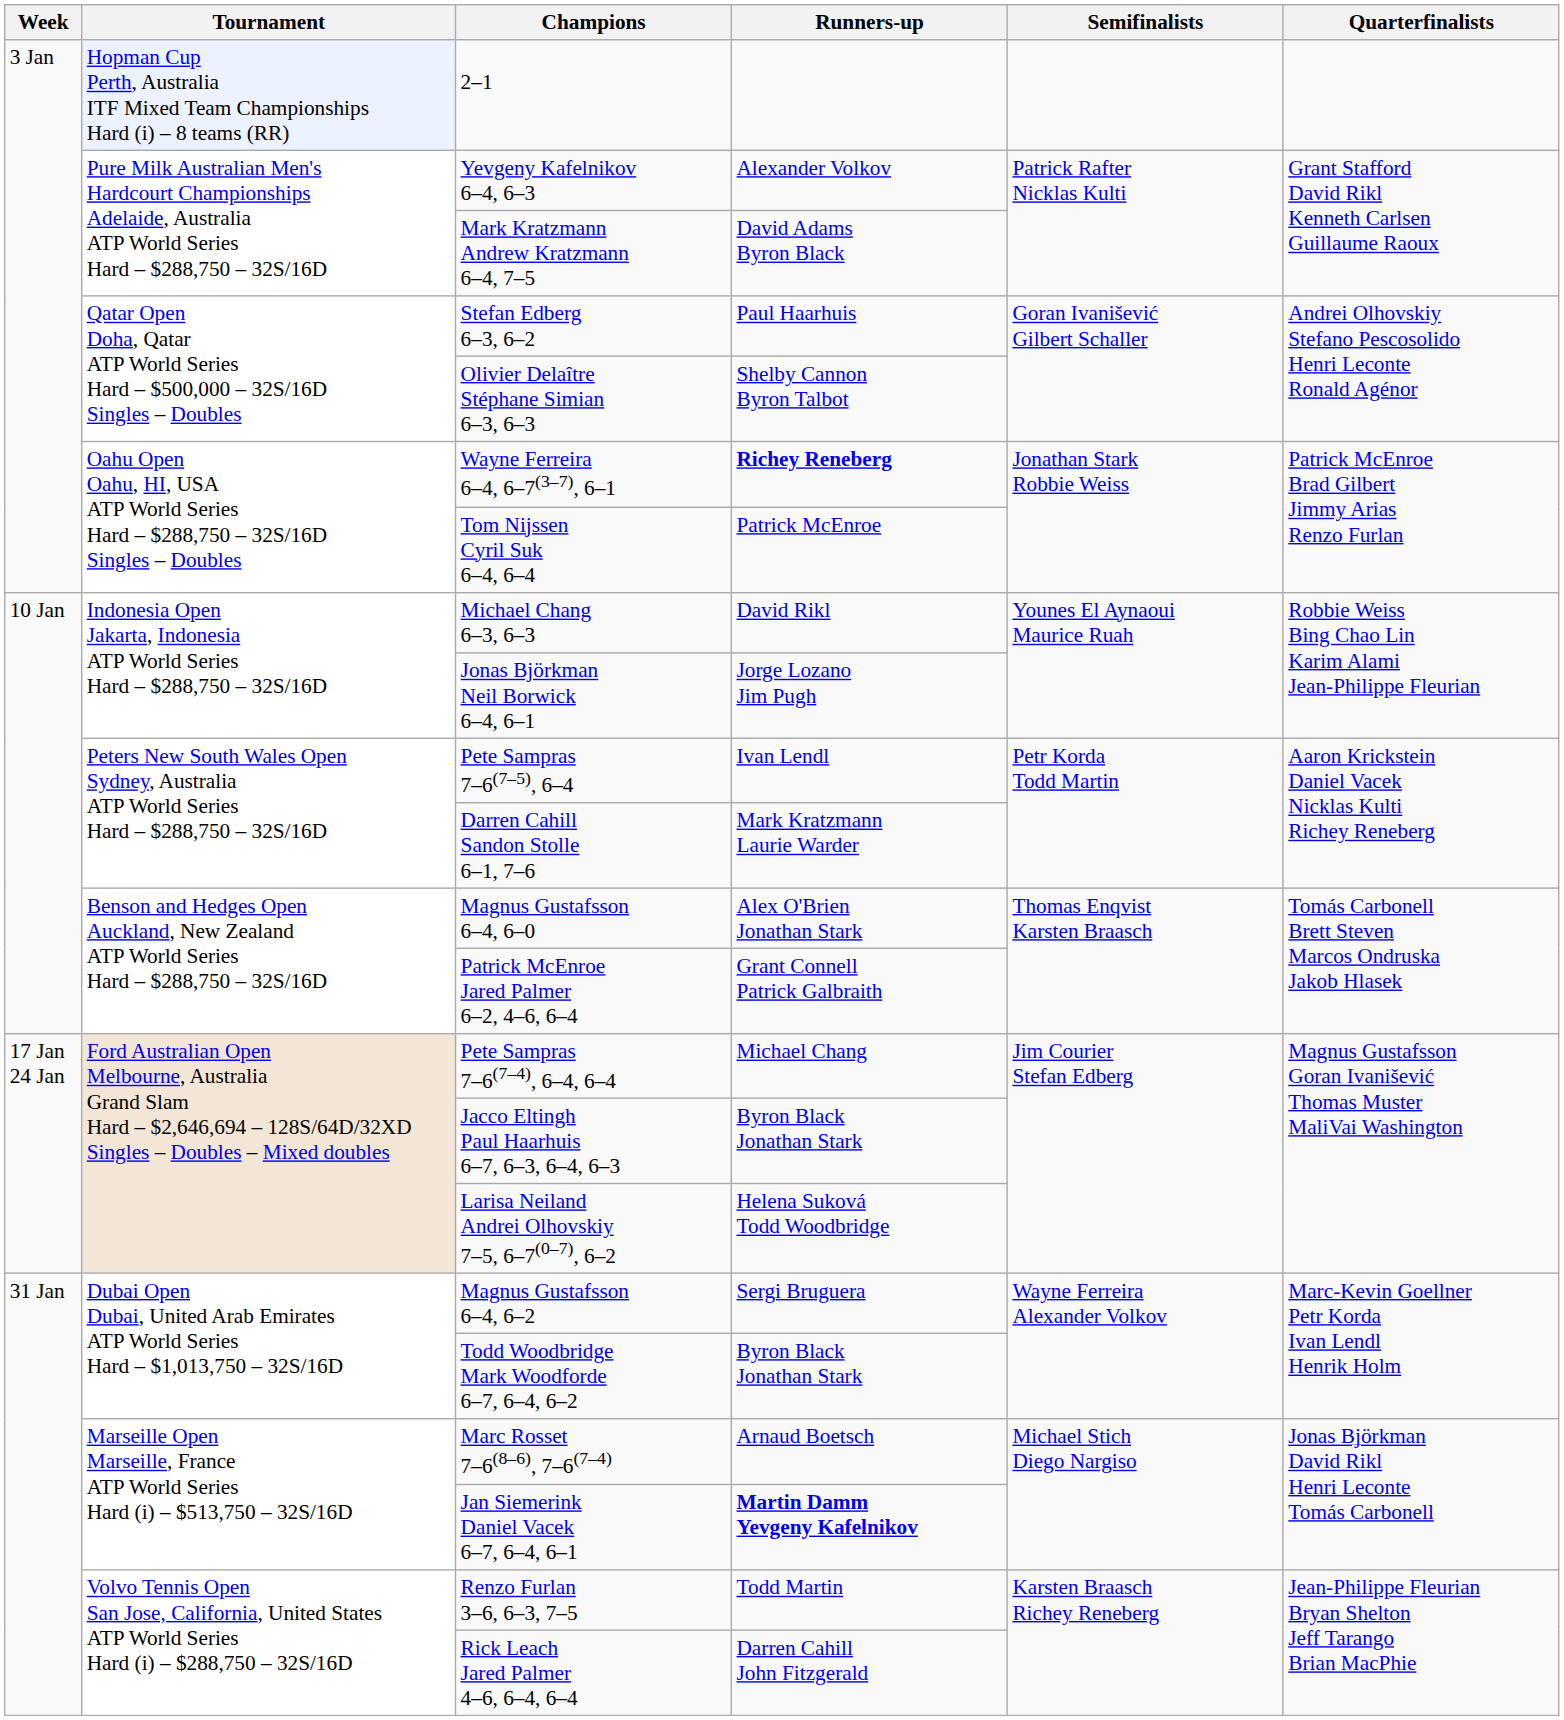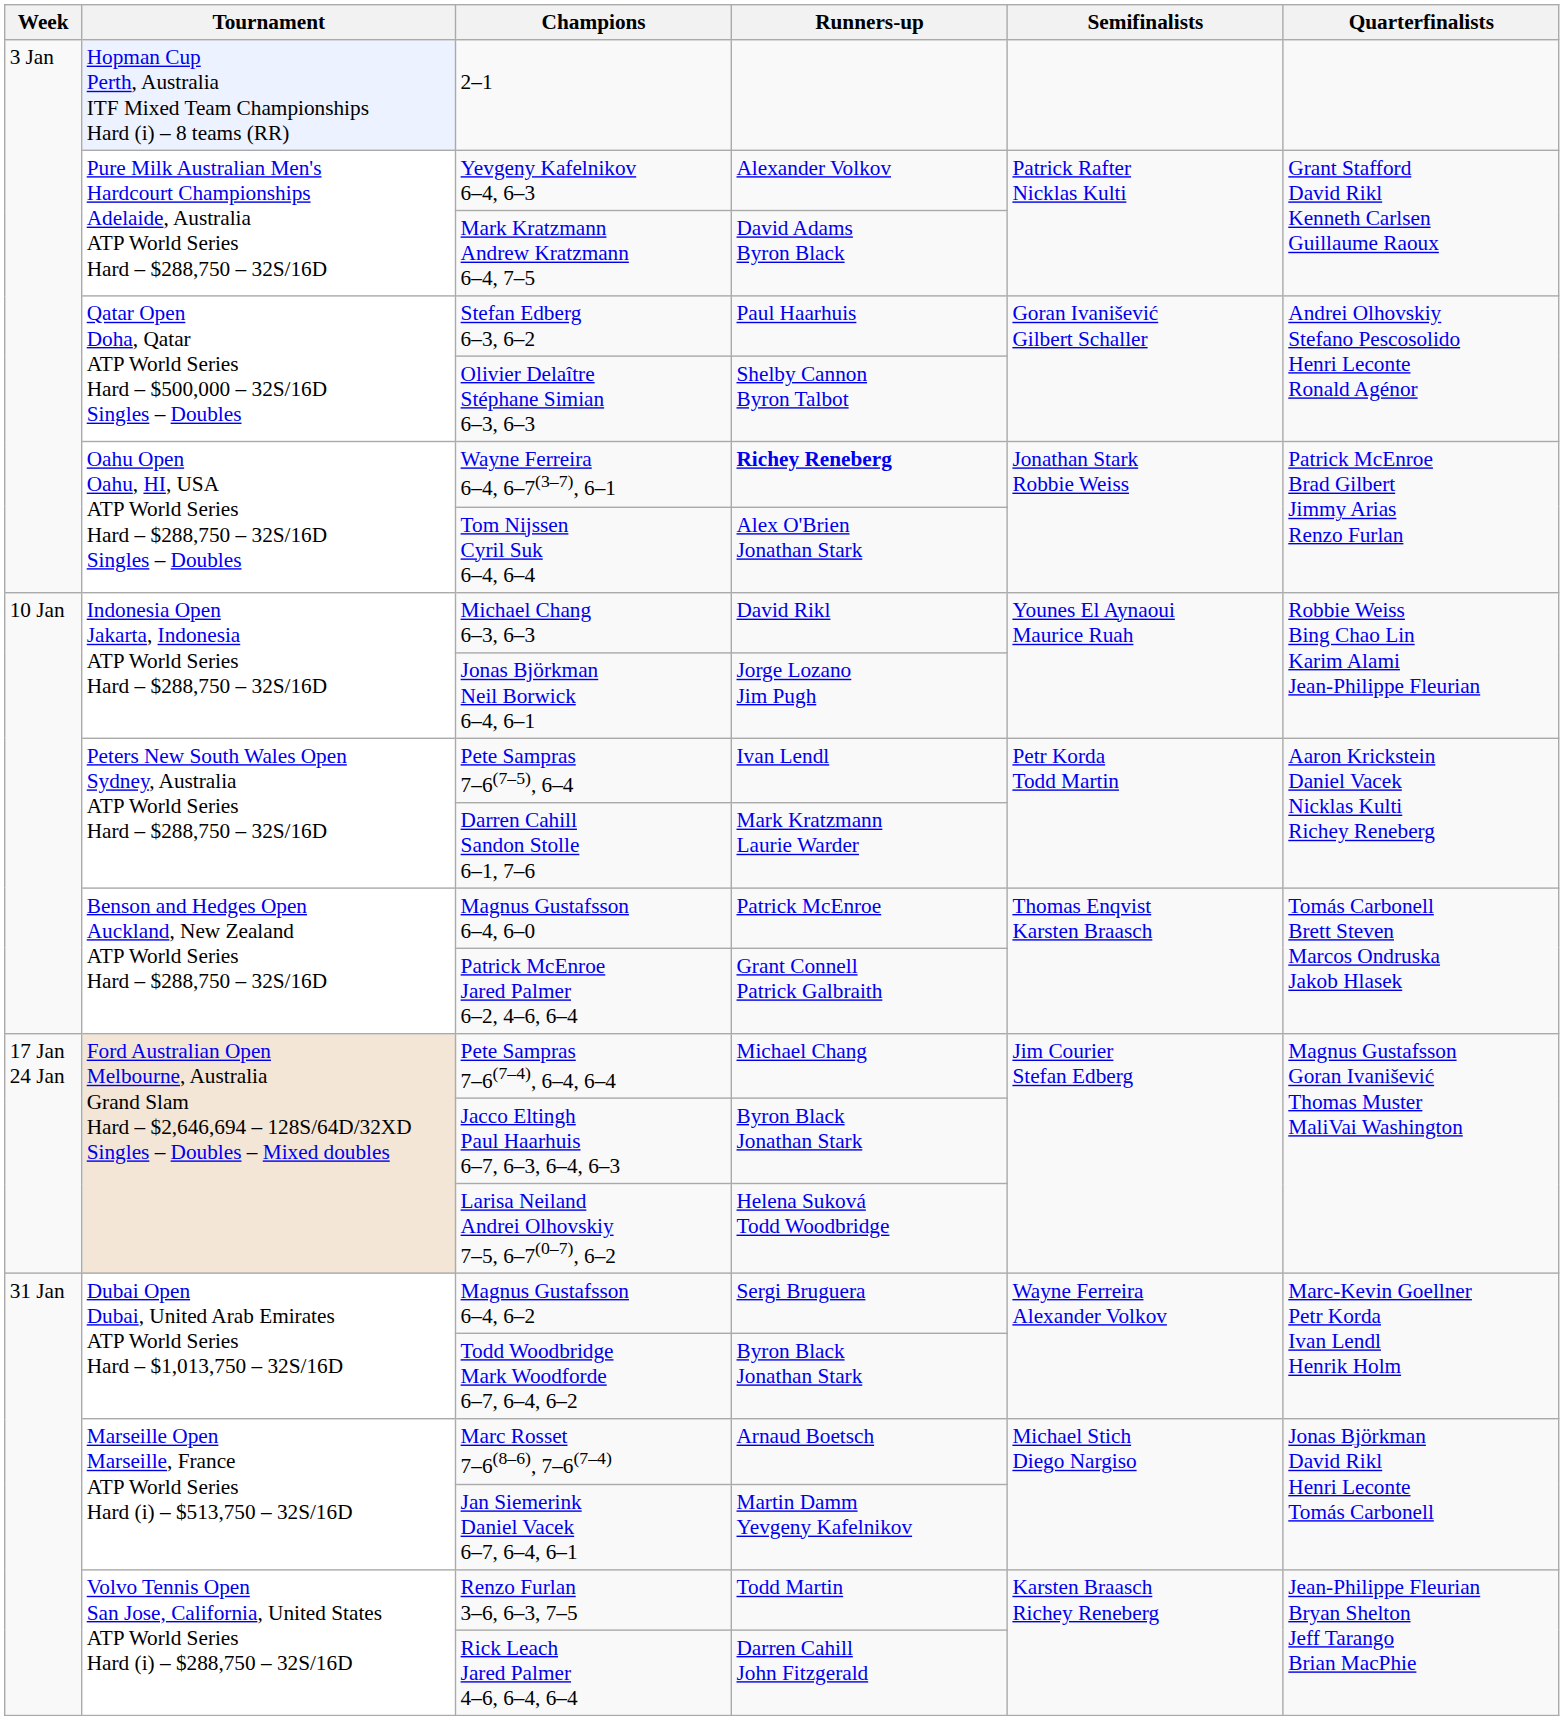Tom Nijssen Cyril Suk 6–4, 6–4 | Runners-up: Patrick McEnroe -> Alex O'Brien Jonathan Stark
Magnus Gustafsson 6–4, 6–0 | Runners-up: Alex O'Brien Jonathan Stark -> Patrick McEnroe
Jan Siemerink Daniel Vacek 6–7, 6–4, 6–1 | Runners-up: bold -> normal
